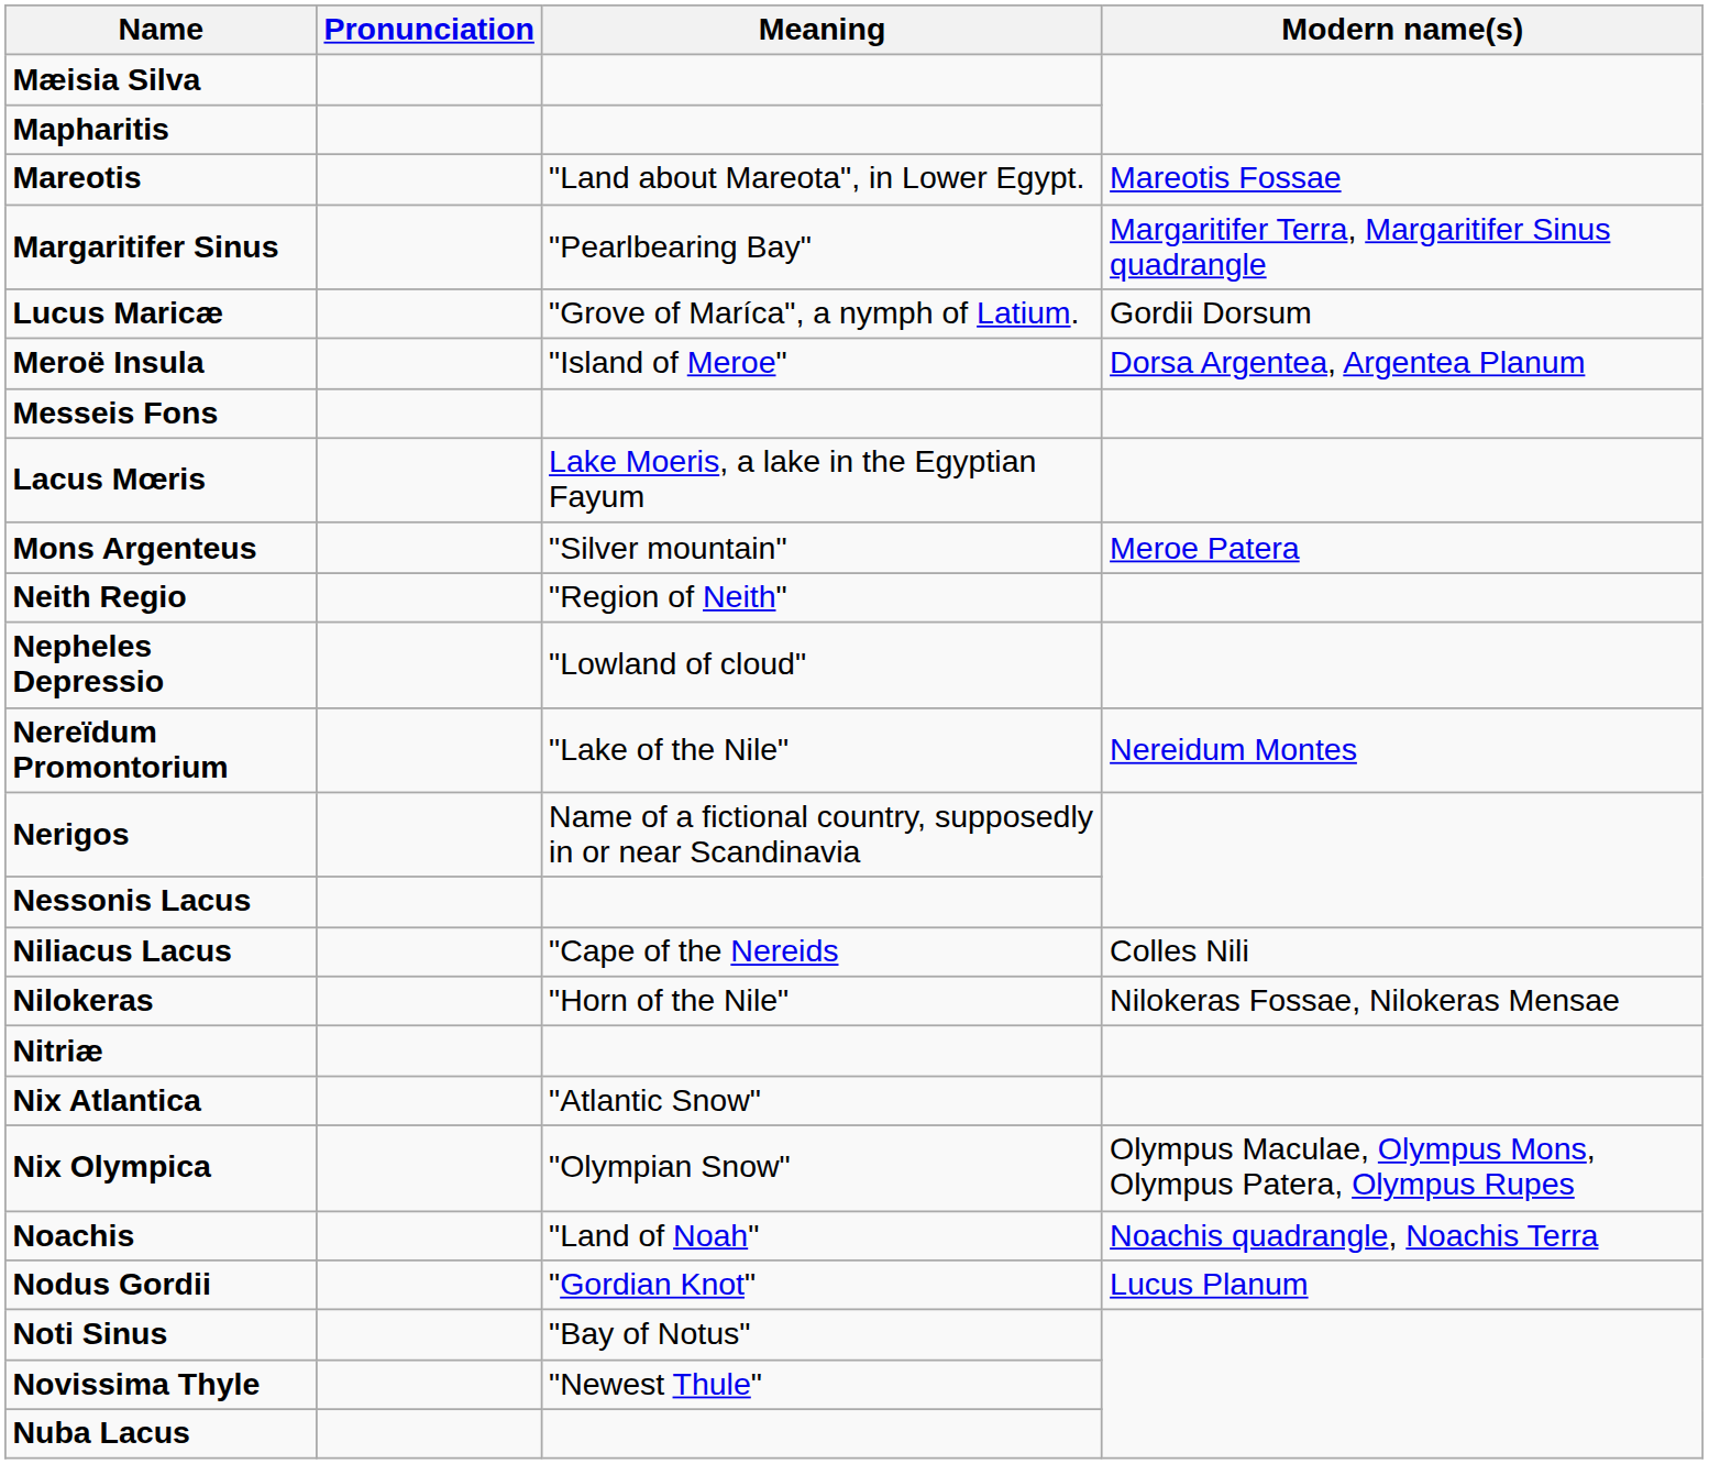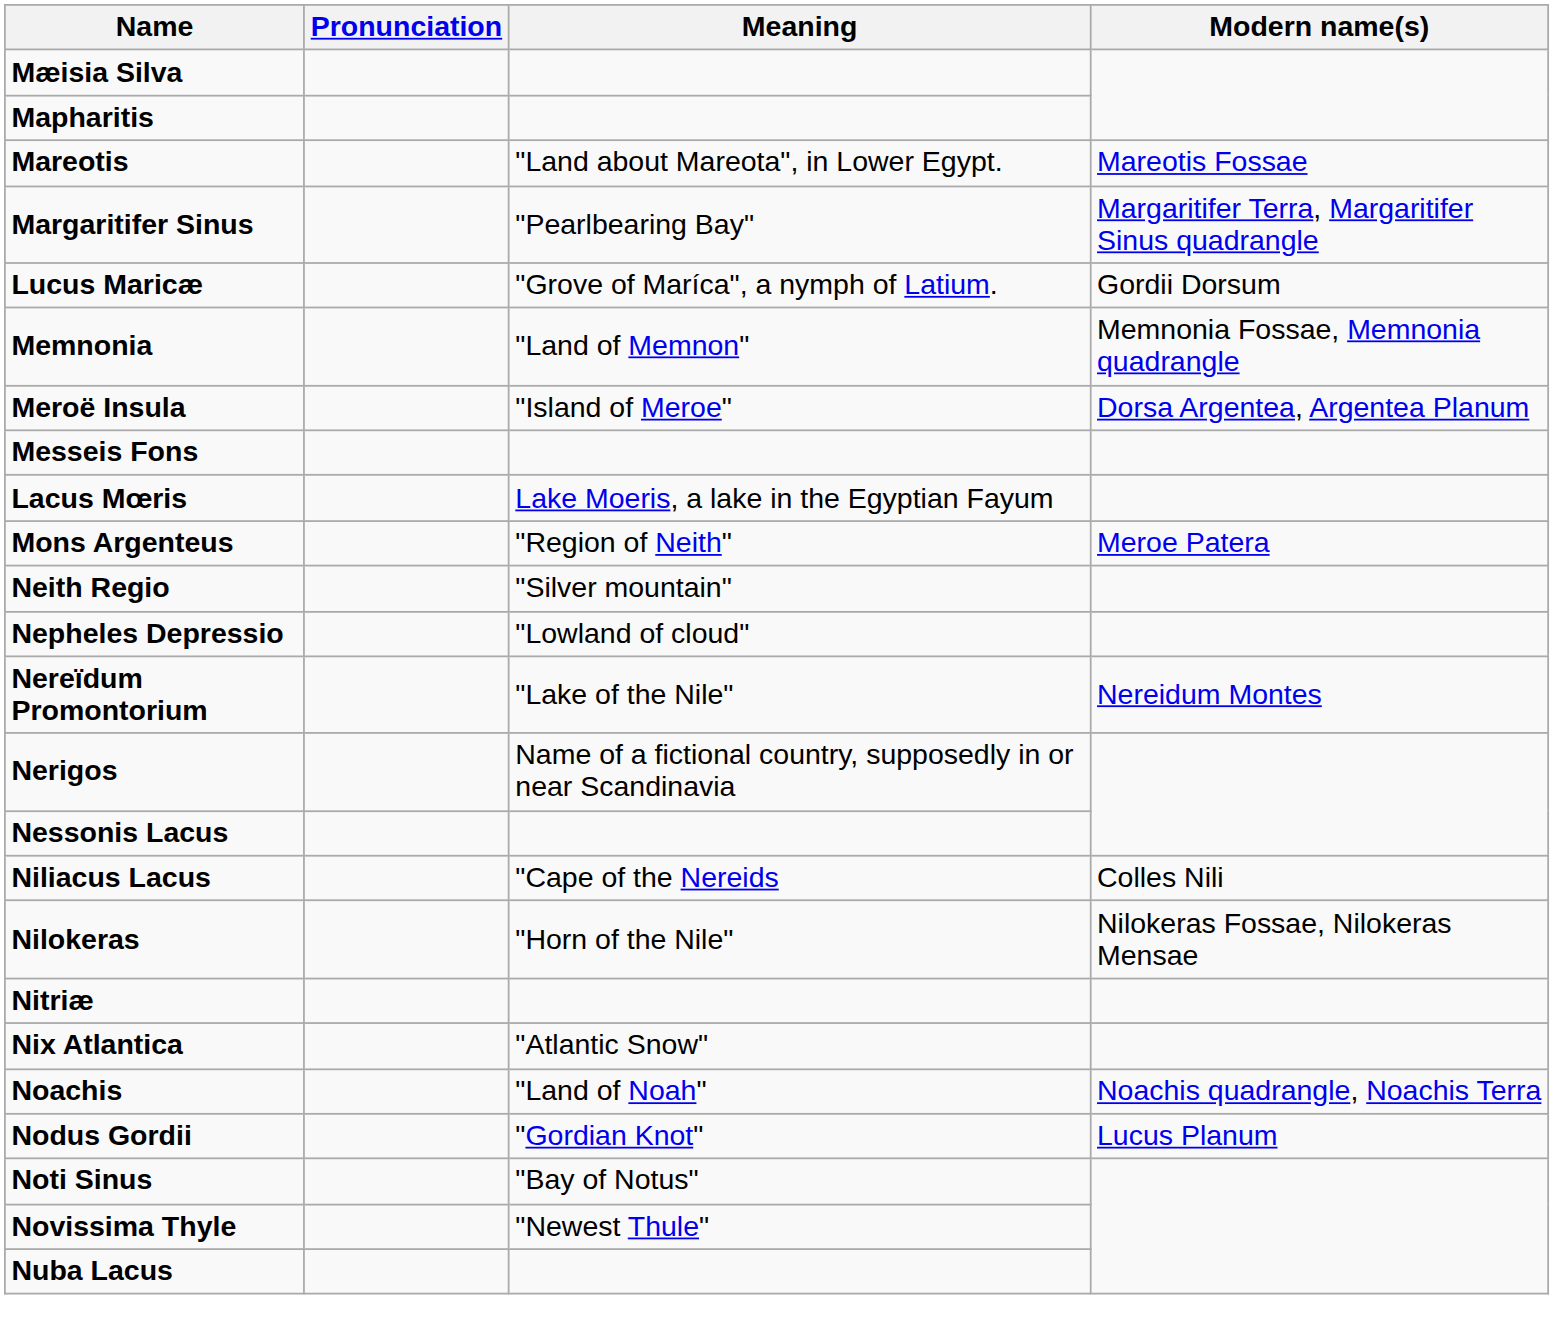+ row: Memnonia | "Land of Memnon" | Memnonia Fossae, Memnonia quadrangle
Mons Argenteus | Meaning: "Silver mountain" -> "Region of Neith"
Neith Regio | Meaning: "Region of Neith" -> "Silver mountain"
- row: Nix Olympica | "Olympian Snow" | Olympus Maculae, Olympus Mons, Olympus Patera, Olympus Rupes
